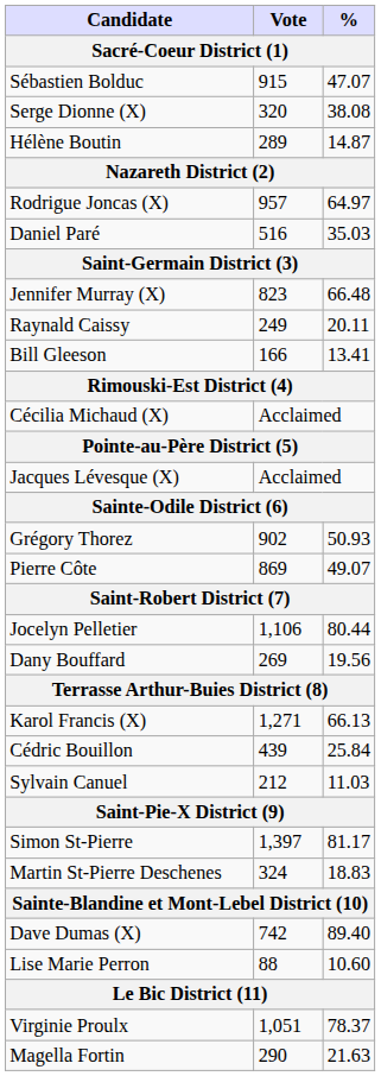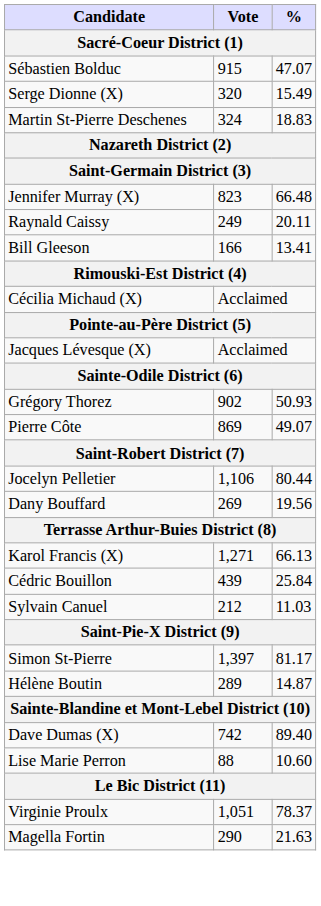Serge Dionne (X) | %: 38.08 -> 15.49
rows swapped: Hélène Boutin <-> Martin St-Pierre Deschenes
- row: Rodrigue Joncas (X) | 957 | 64.97
- row: Daniel Paré | 516 | 35.03
